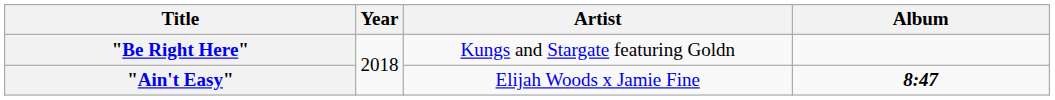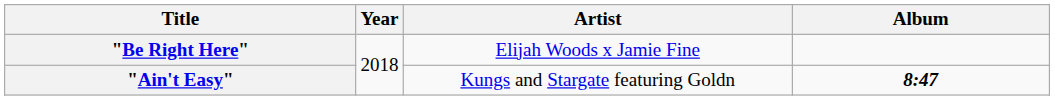"Be Right Here" | Artist: Kungs and Stargate featuring Goldn -> Elijah Woods x Jamie Fine
"Ain't Easy" | Artist: Elijah Woods x Jamie Fine -> Kungs and Stargate featuring Goldn
